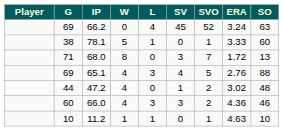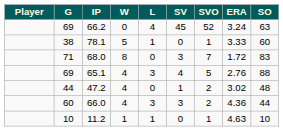68.0 | SO: 13 -> 83
66.0 | SO: 46 -> 44
